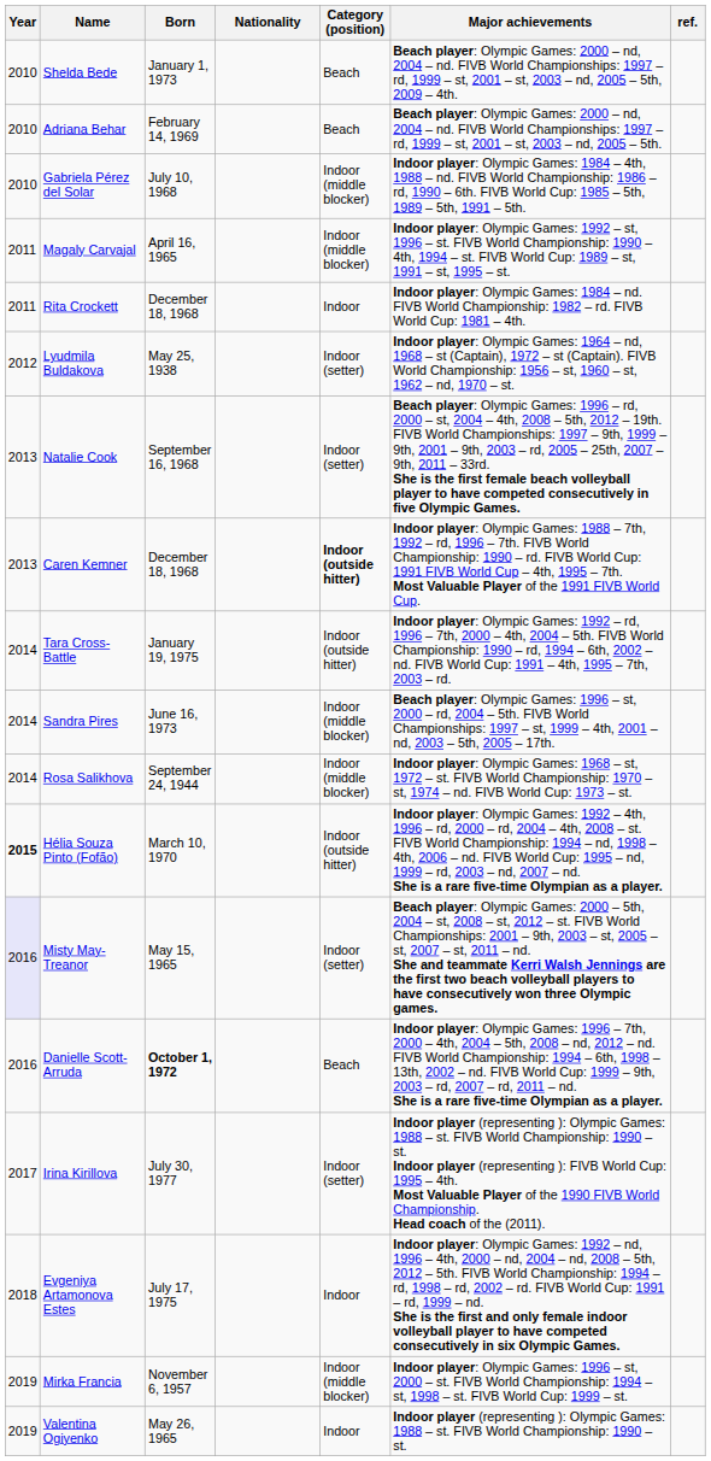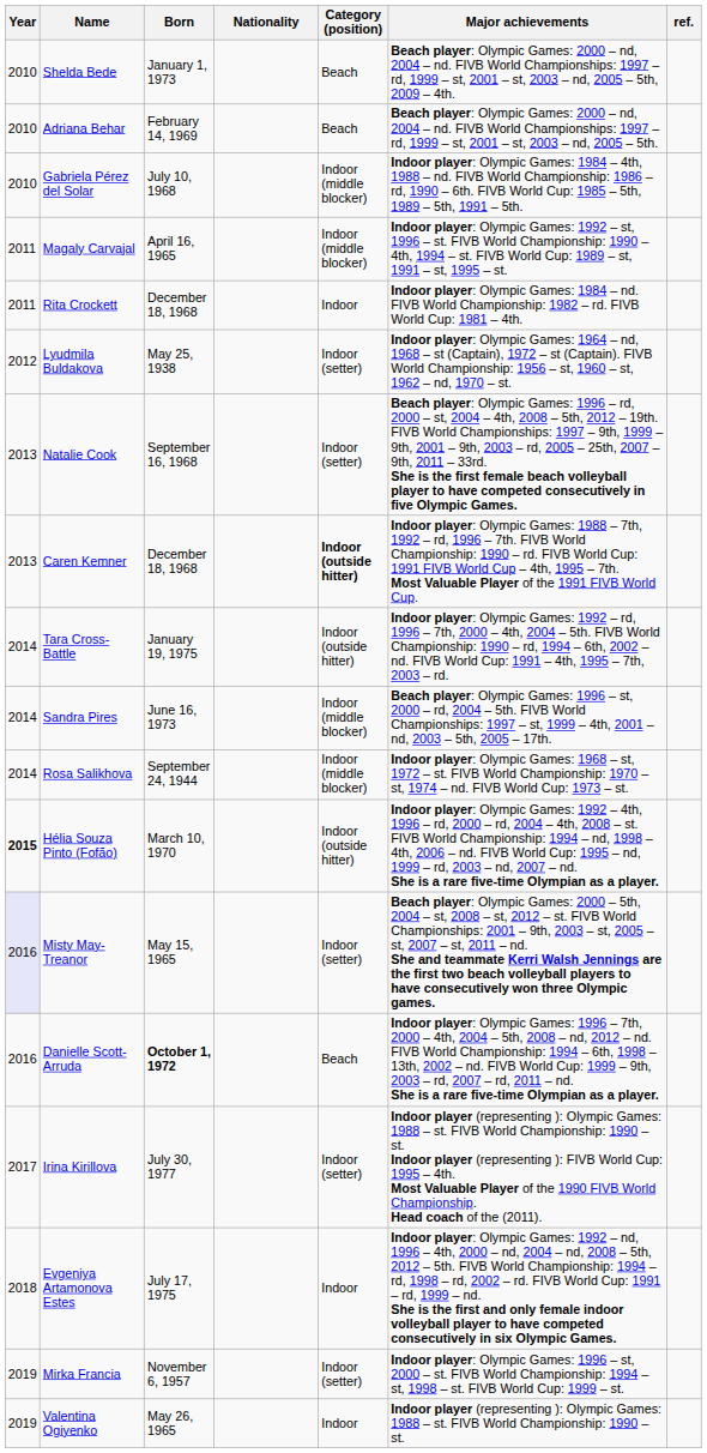Mirka Francia | Category (position): Indoor (middle blocker) -> Indoor (setter)
